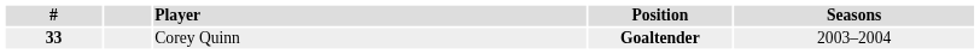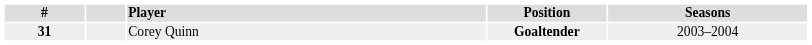Corey Quinn | #: 33 -> 31
